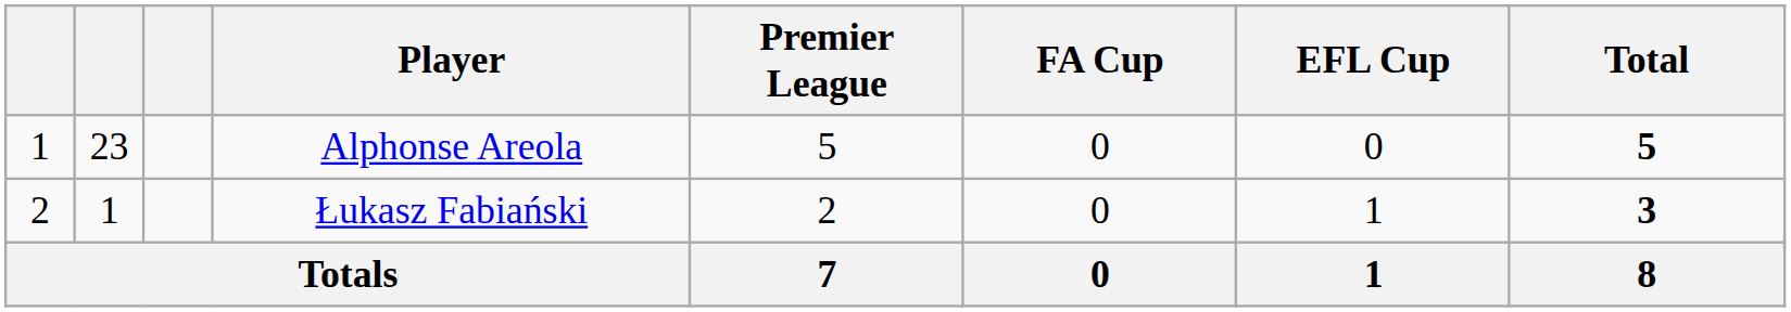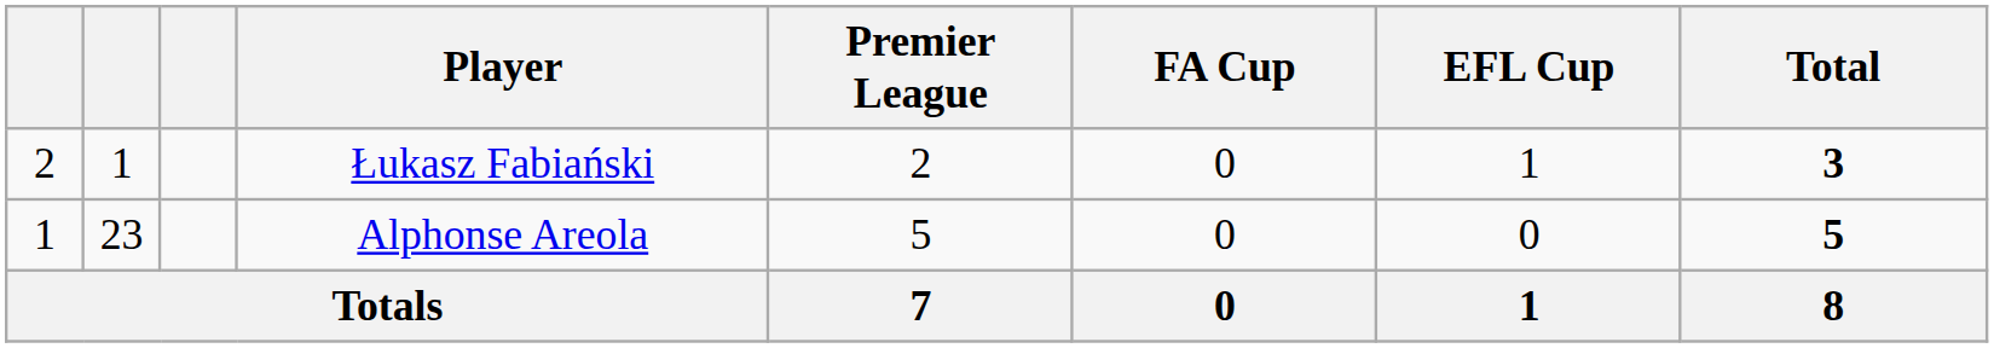rows swapped: Alphonse Areola <-> Łukasz Fabiański
